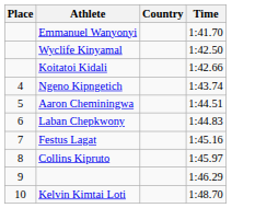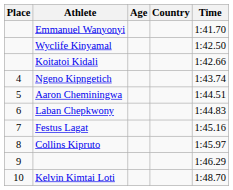+ column: Age
